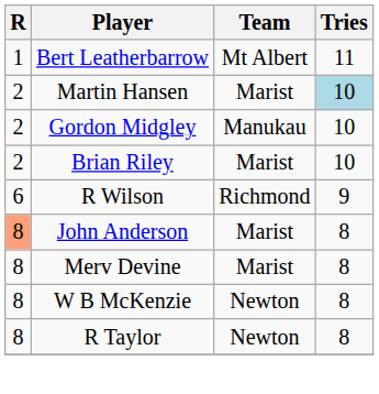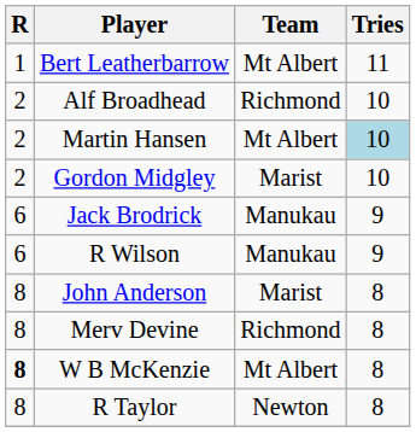+ row: 2 | Alf Broadhead | Richmond | 10
Martin Hansen | Team: Marist -> Mt Albert
Gordon Midgley | Team: Manukau -> Marist
- row: 2 | Brian Riley | Marist | 10
+ row: 6 | Jack Brodrick | Manukau | 9
R Wilson | Team: Richmond -> Manukau
John Anderson | R: lightsalmon background -> no background
Merv Devine | Team: Marist -> Richmond
W B McKenzie | R: normal -> bold
W B McKenzie | Team: Newton -> Mt Albert
